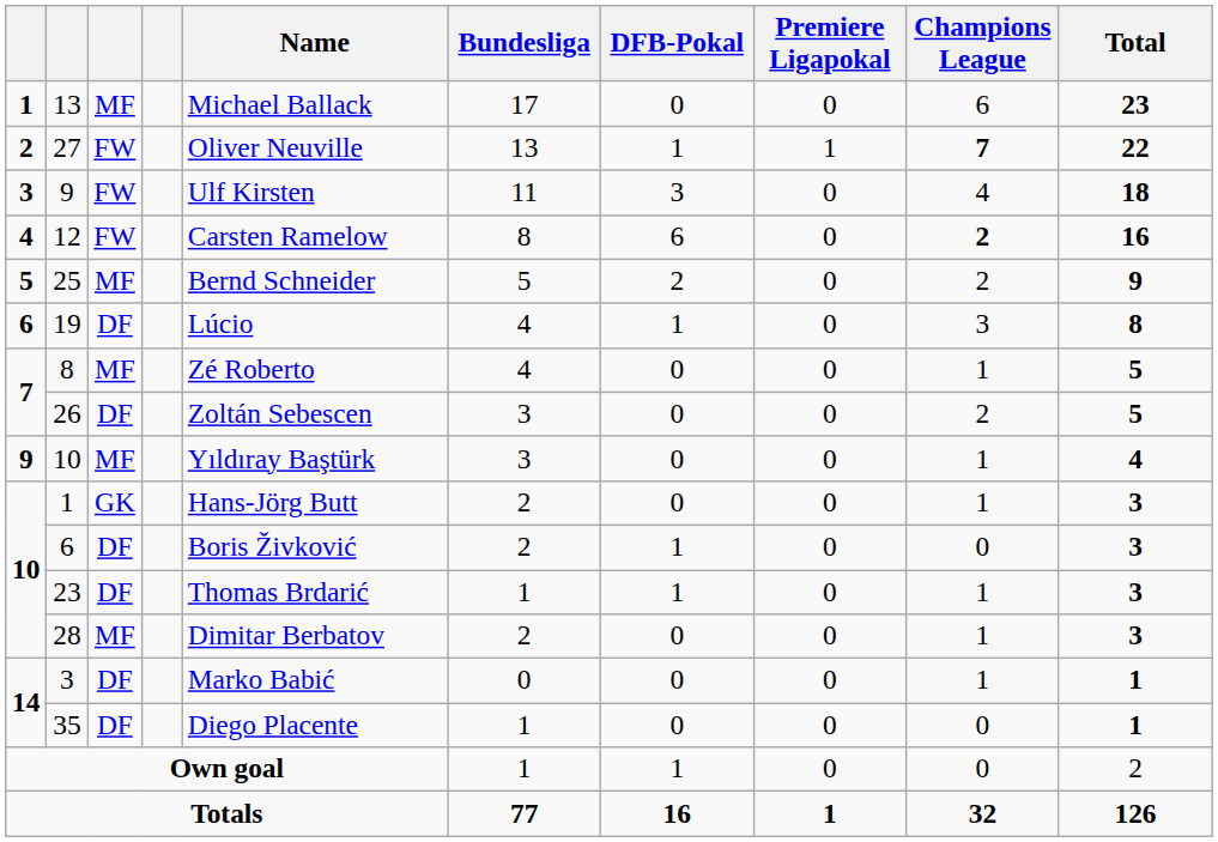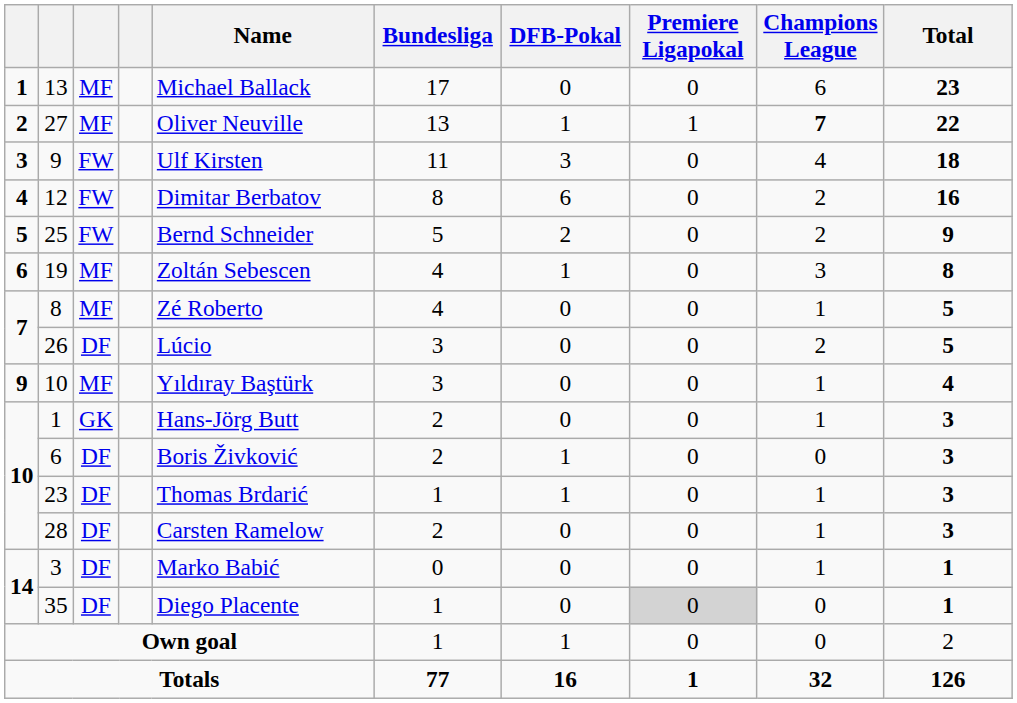27 | column 3: FW -> MF
12 | Name: Carsten Ramelow -> Dimitar Berbatov
12 | Champions League: bold -> normal
25 | column 3: MF -> FW
19 | column 3: DF -> MF
19 | Name: Lúcio -> Zoltán Sebescen
26 | Name: Zoltán Sebescen -> Lúcio
28 | column 3: MF -> DF
28 | Name: Dimitar Berbatov -> Carsten Ramelow
35 | Premiere Ligapokal: no background -> lightgrey background
